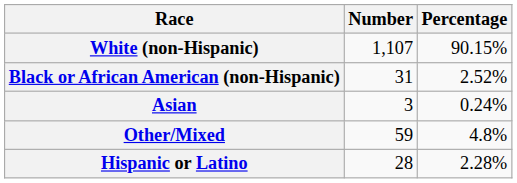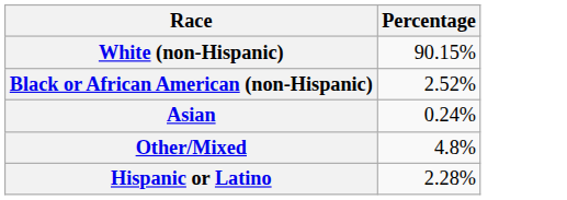- column: Number | 1,107 | 31 | 3 | 59 | 28
